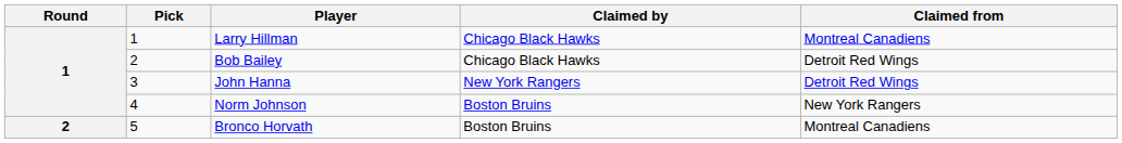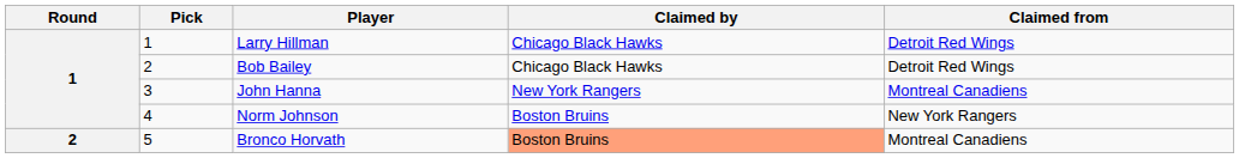Larry Hillman | Claimed from: Montreal Canadiens -> Detroit Red Wings
John Hanna | Claimed from: Detroit Red Wings -> Montreal Canadiens
Bronco Horvath | Claimed by: no background -> lightsalmon background
